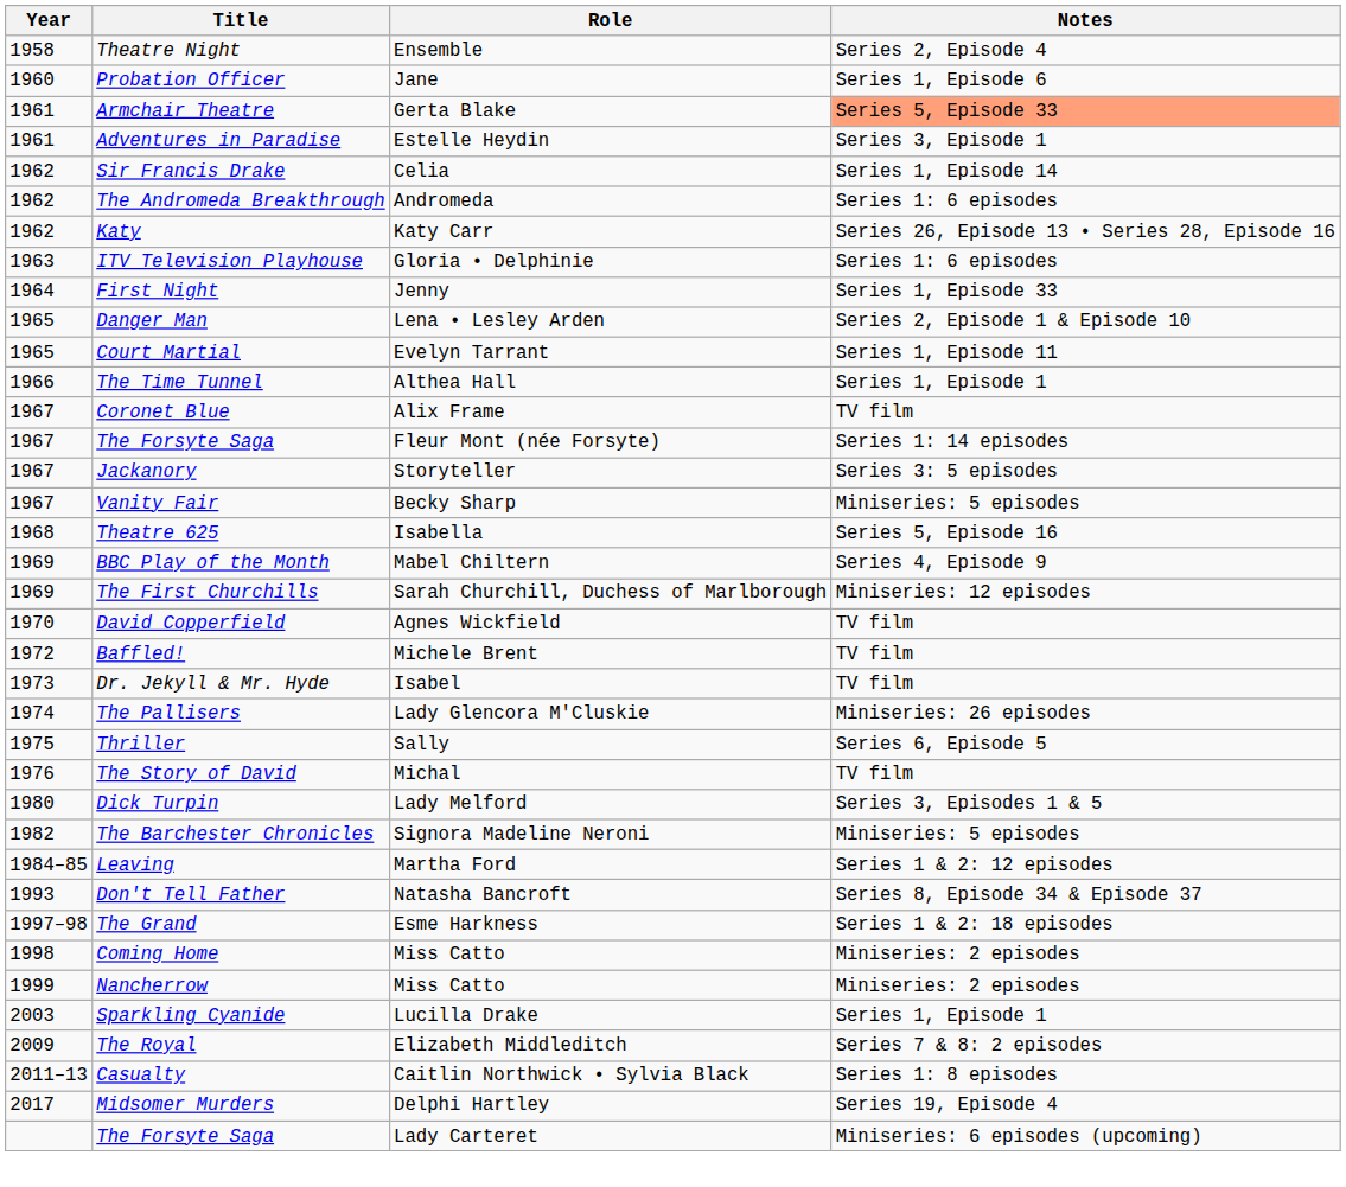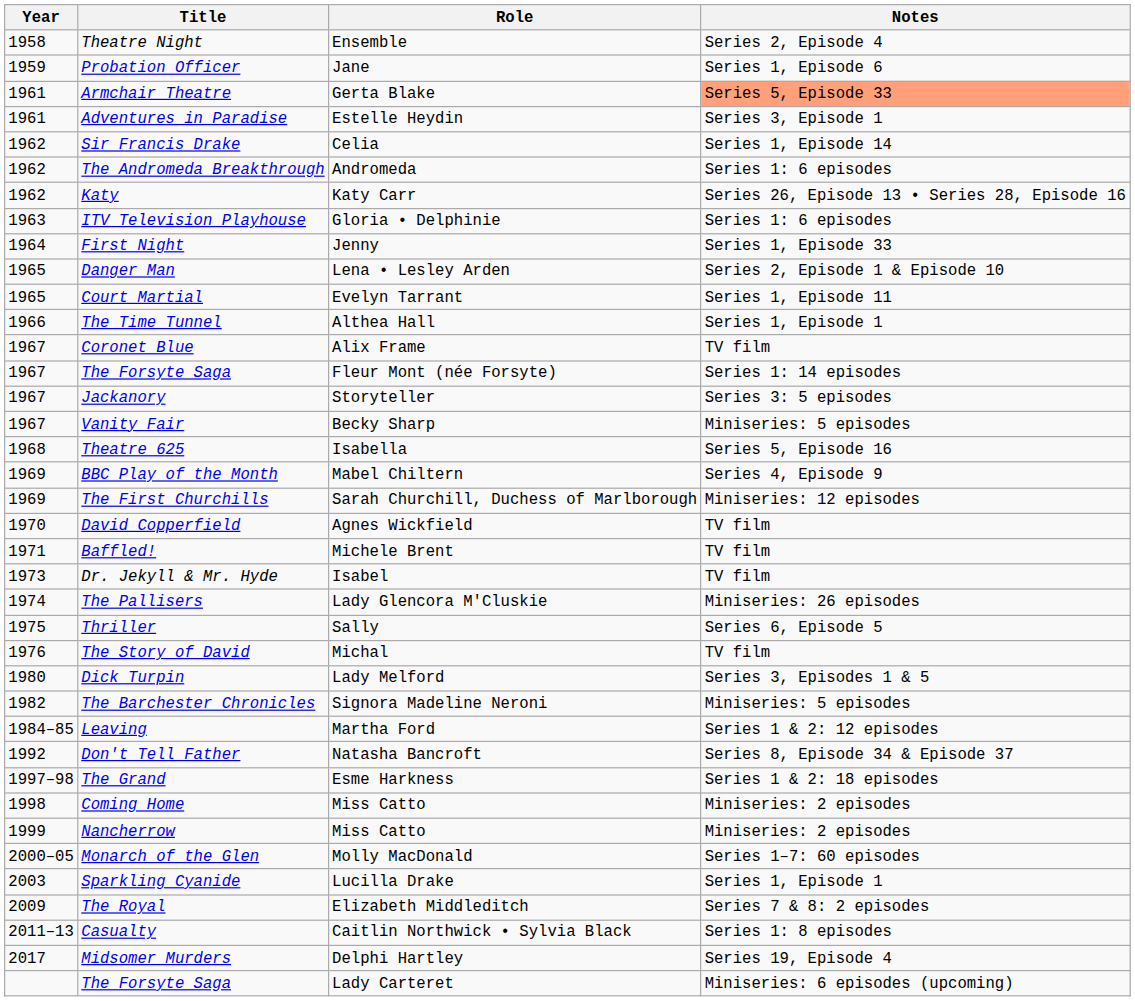Probation Officer | Year: 1960 -> 1959
Baffled! | Year: 1972 -> 1971
Don't Tell Father | Year: 1993 -> 1992
+ row: 2000–05 | Monarch of the Glen | Molly MacDonald | Series 1–7: 60 episodes
